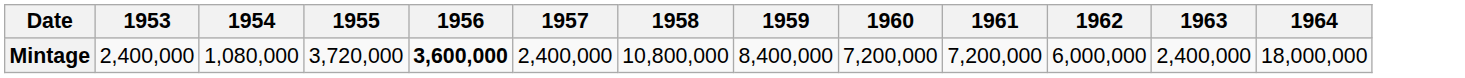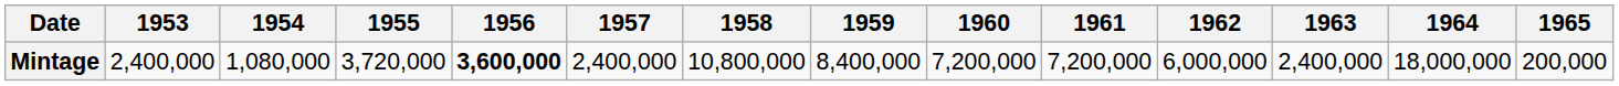+ column: 1965 | 200,000
